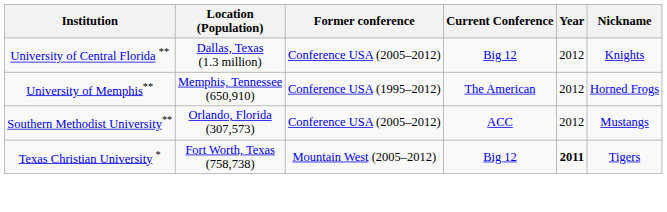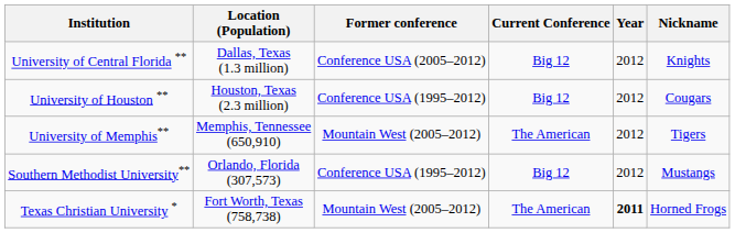+ row: University of Houston ** | Houston, Texas (2.3 million) | Conference USA (1995–2012) | Big 12 | 2012 | Cougars
University of Memphis** | Former conference: Conference USA (1995–2012) -> Mountain West (2005–2012)
University of Memphis** | Nickname: Horned Frogs -> Tigers
Southern Methodist University** | Former conference: Conference USA (2005–2012) -> Conference USA (1995–2012)
Southern Methodist University** | Current Conference: ACC -> Big 12
Texas Christian University * | Current Conference: Big 12 -> The American
Texas Christian University * | Nickname: Tigers -> Horned Frogs
